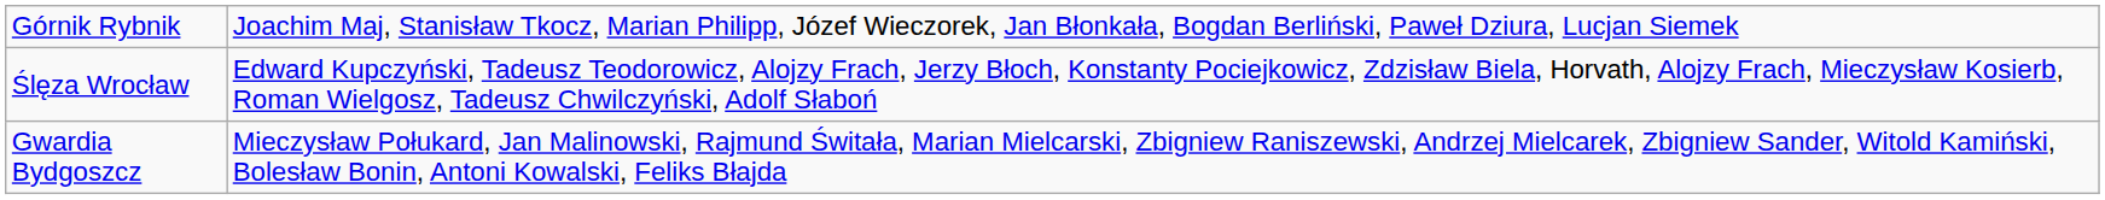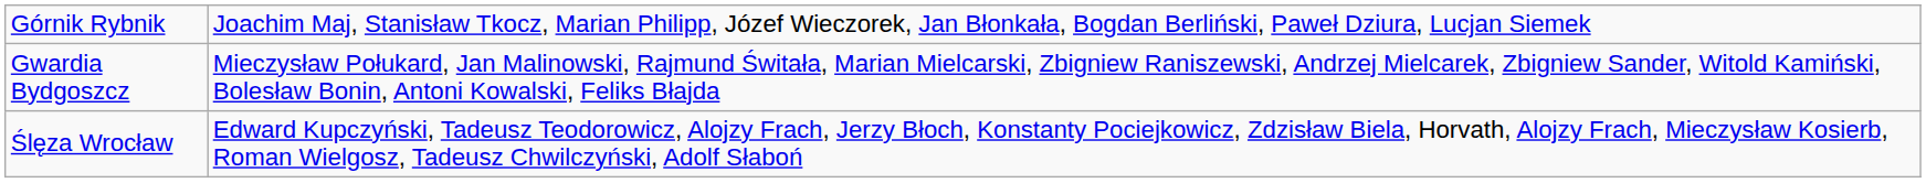rows swapped: Gwardia Bydgoszcz <-> Ślęza Wrocław
